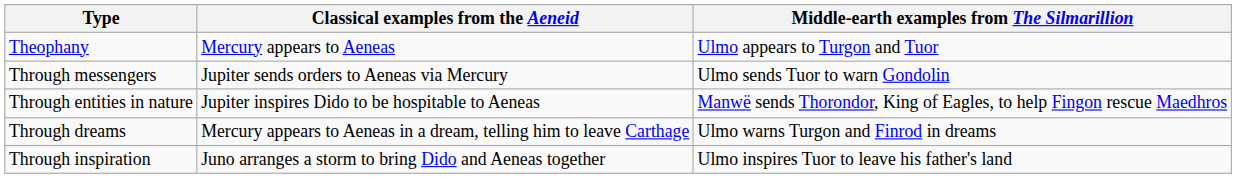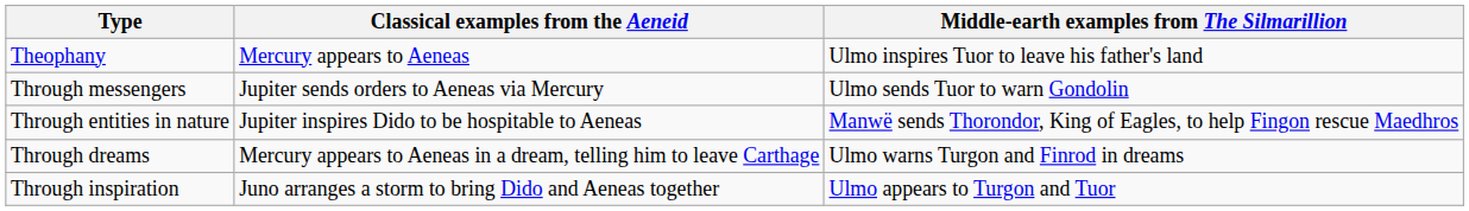Theophany | Middle-earth examples from The Silmarillion: Ulmo appears to Turgon and Tuor -> Ulmo inspires Tuor to leave his father's land
Through inspiration | Middle-earth examples from The Silmarillion: Ulmo inspires Tuor to leave his father's land -> Ulmo appears to Turgon and Tuor
